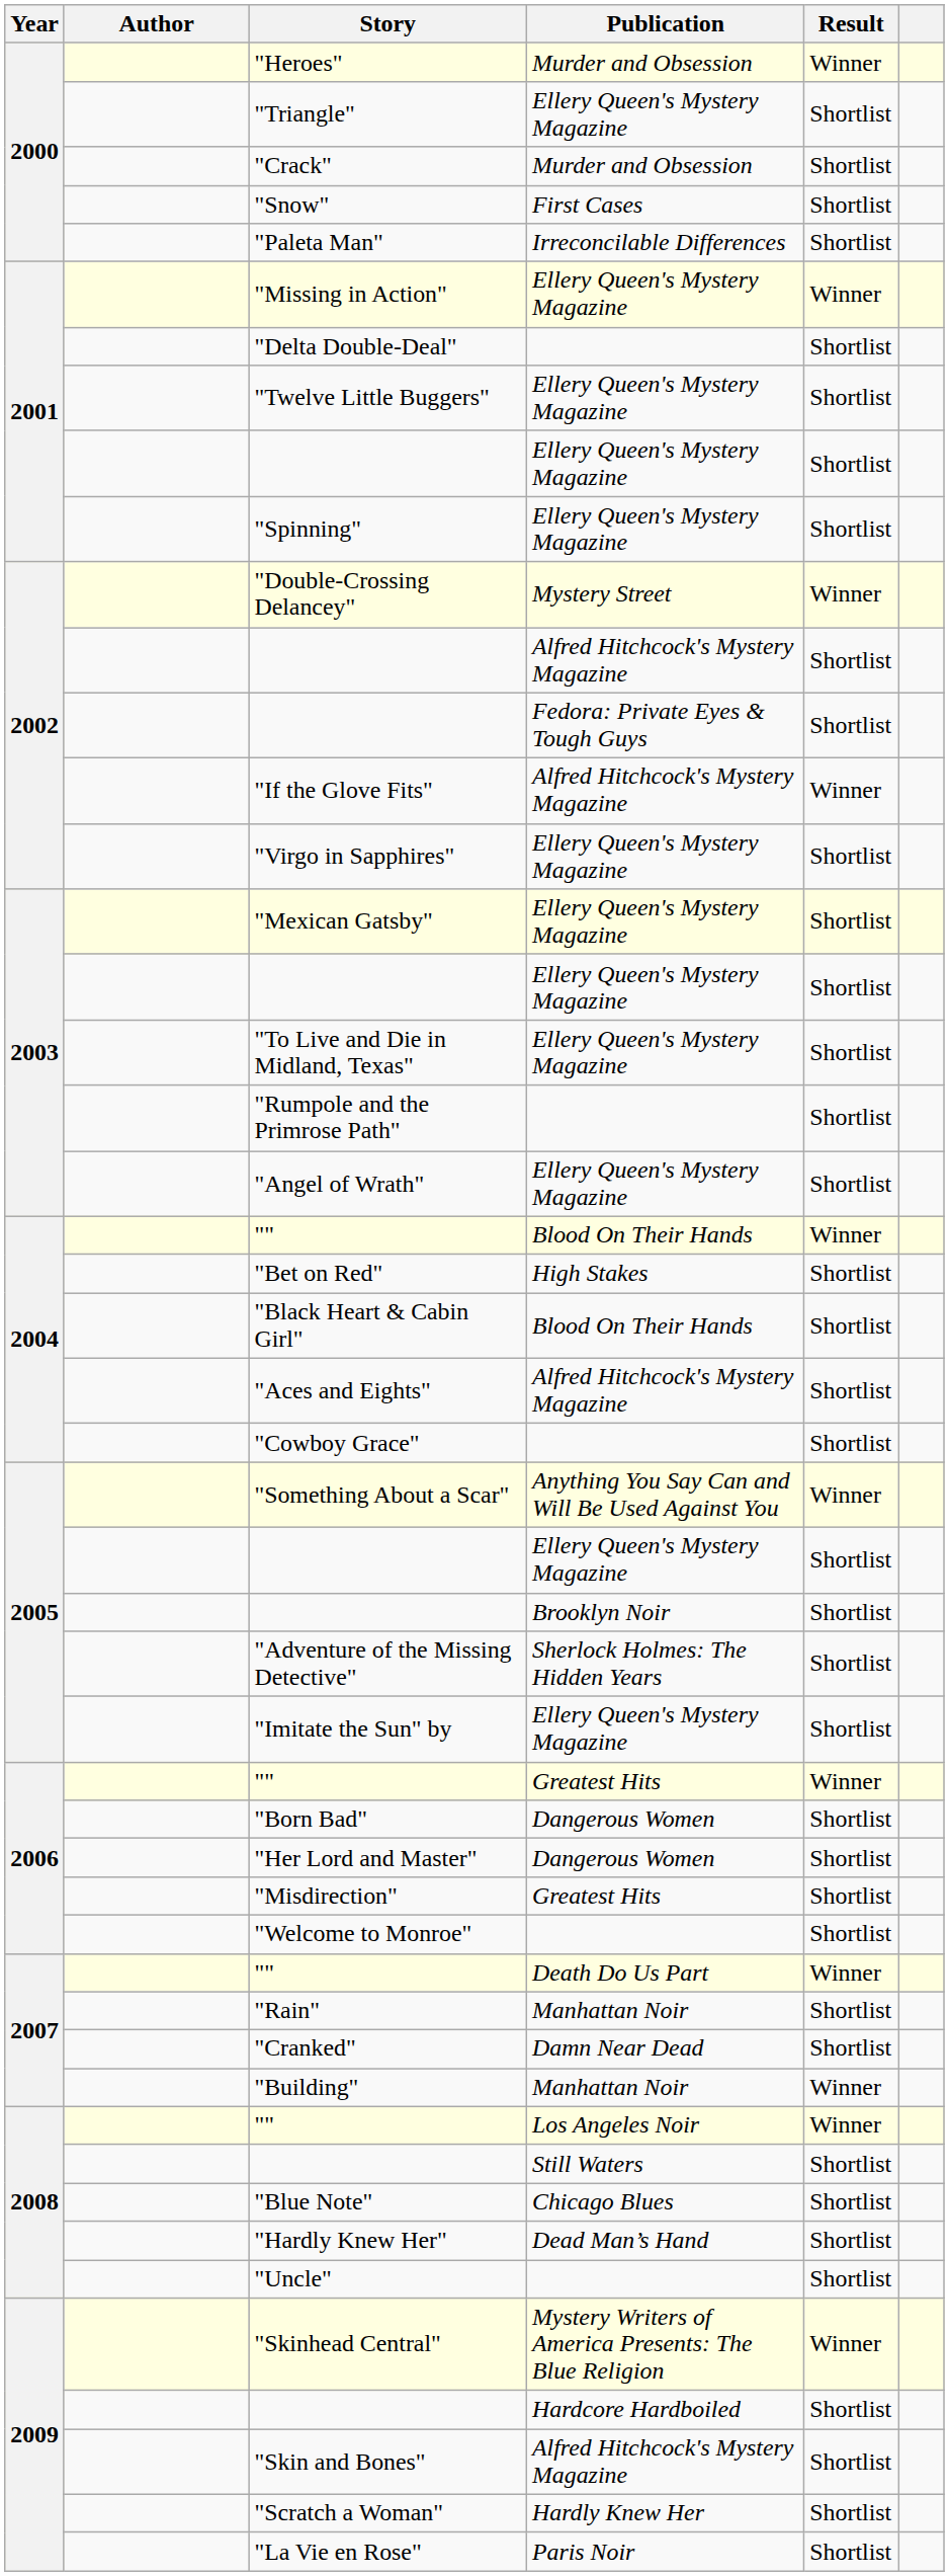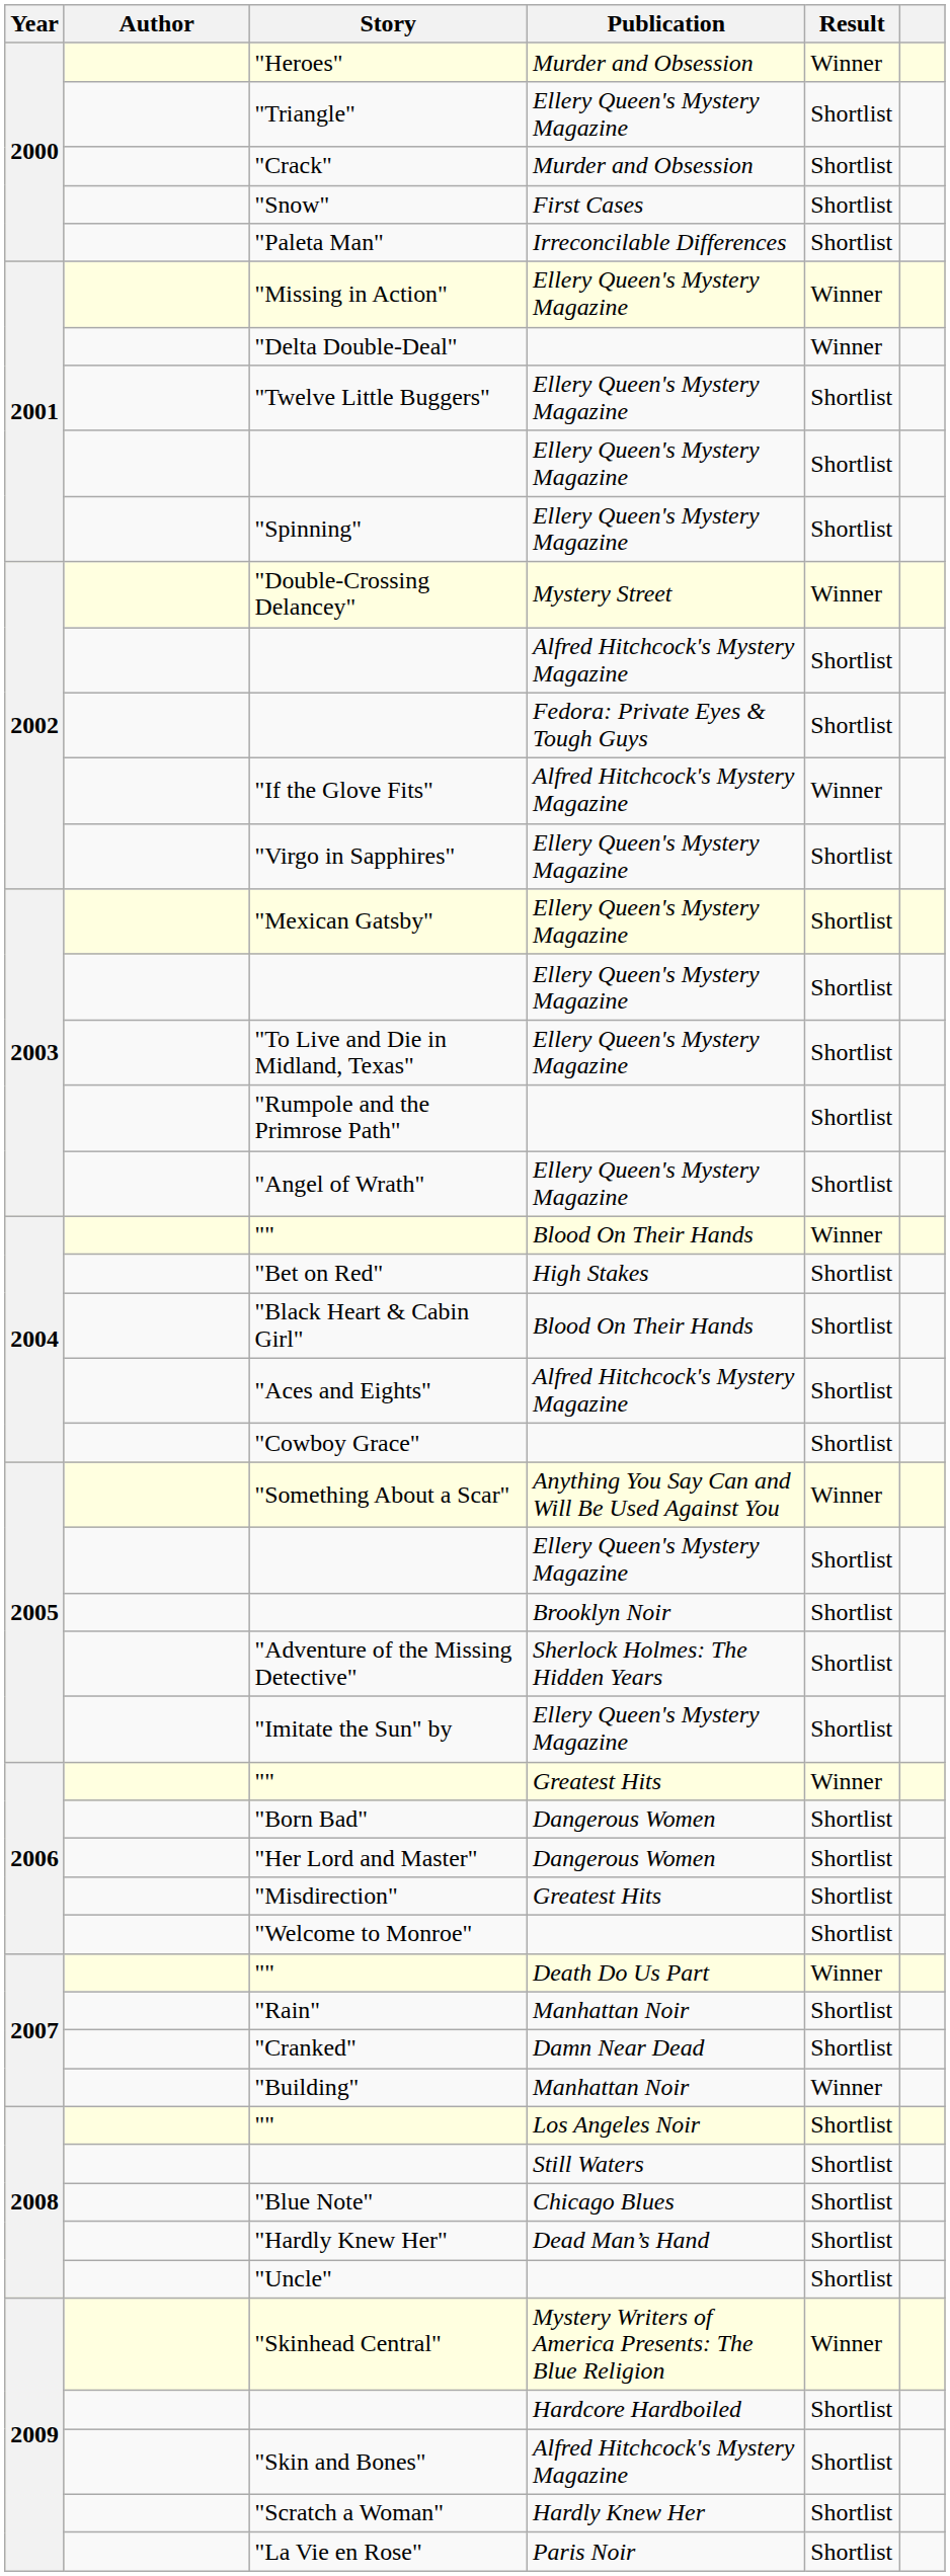"Delta Double-Deal" | Result: Shortlist -> Winner
"" / Los Angeles Noir | Result: Winner -> Shortlist
